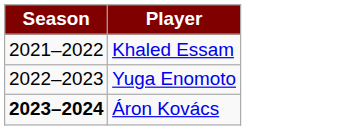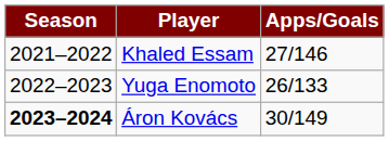+ column: Apps/Goals | 27/146 | 26/133 | 30/149
